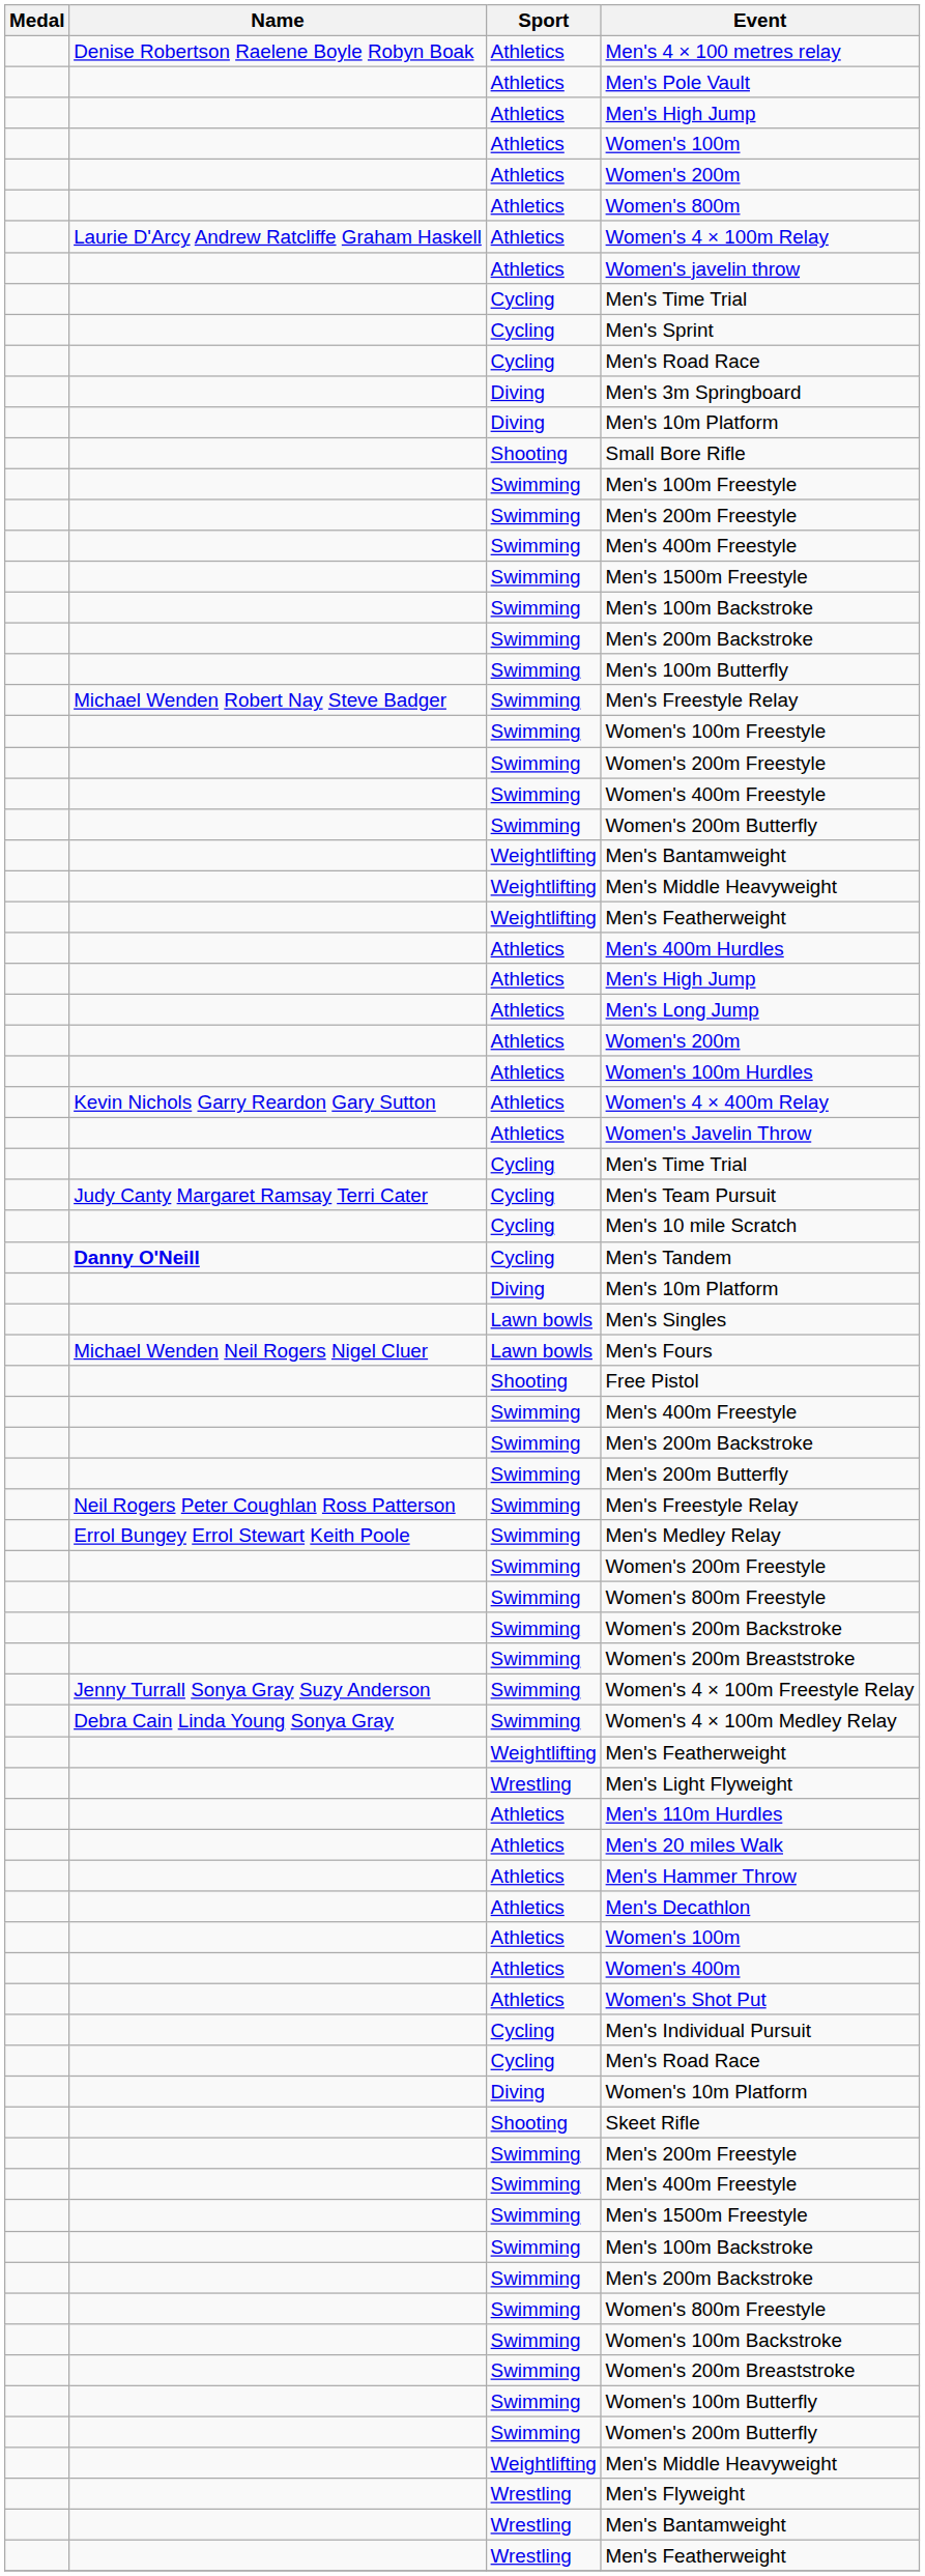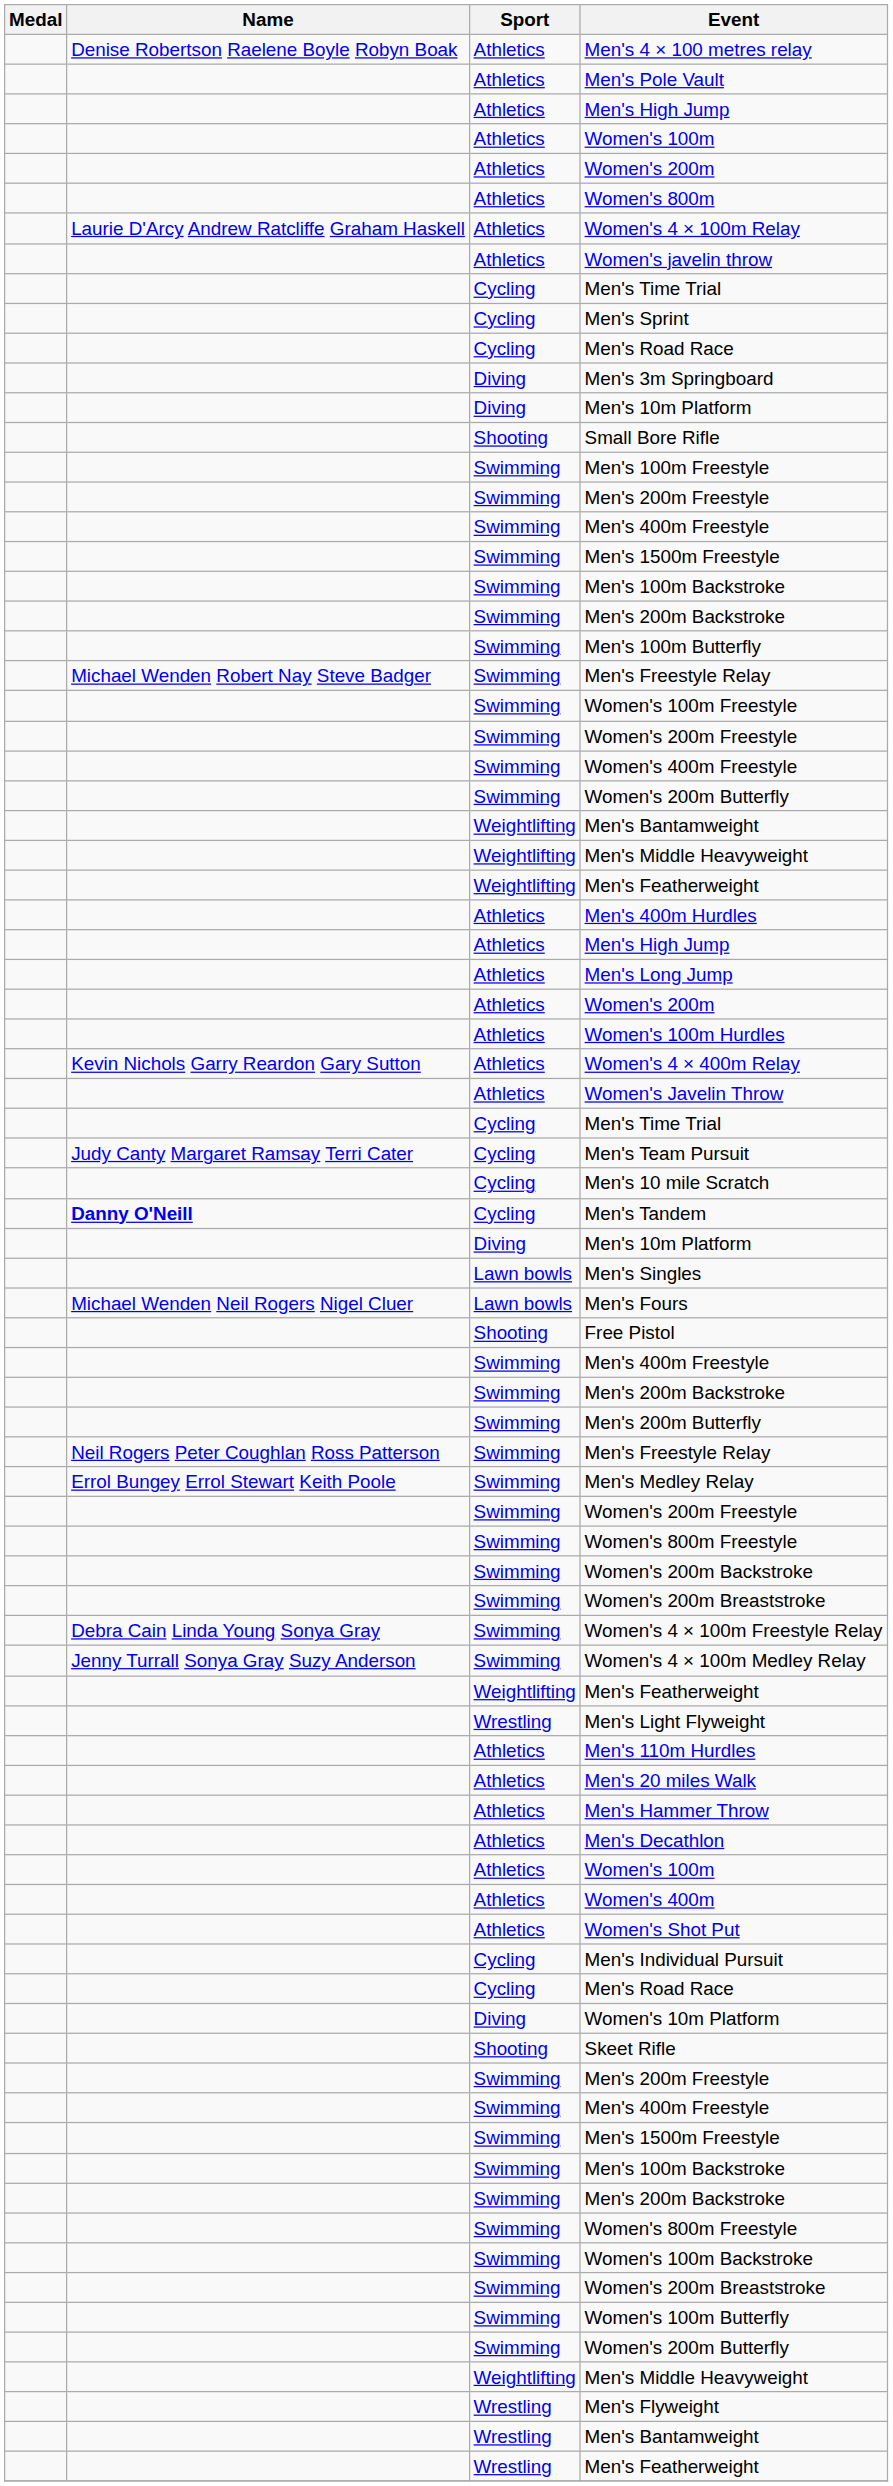Women's 4 × 100m Freestyle Relay | Name: Jenny Turrall Sonya Gray Suzy Anderson -> Debra Cain Linda Young Sonya Gray
Women's 4 × 100m Medley Relay | Name: Debra Cain Linda Young Sonya Gray -> Jenny Turrall Sonya Gray Suzy Anderson
